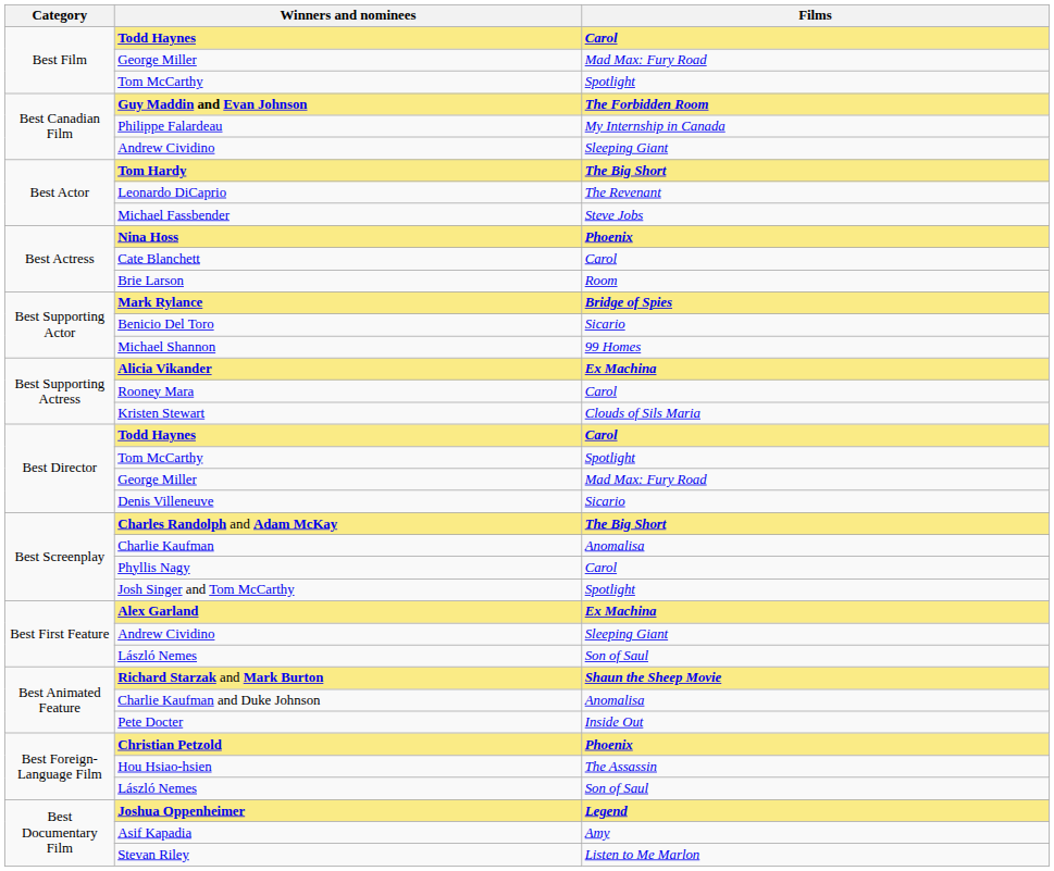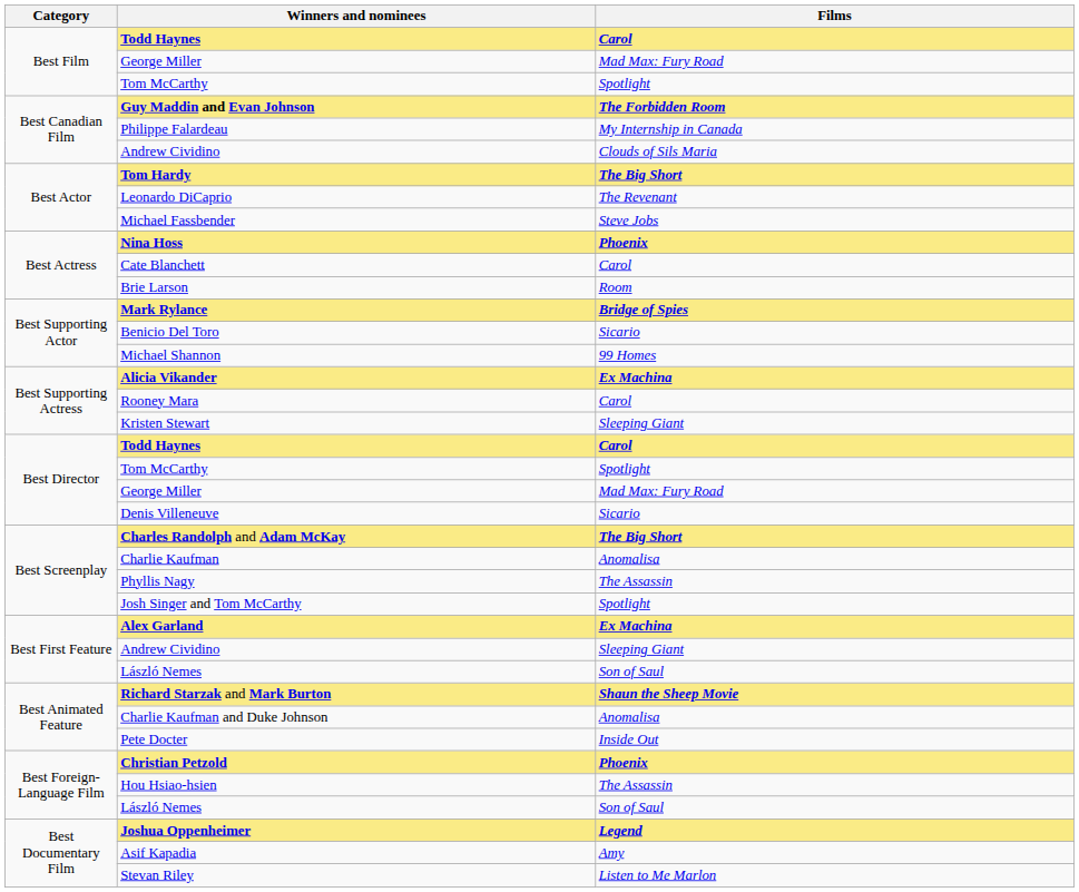Best Canadian Film / Andrew Cividino | Films: Sleeping Giant -> Clouds of Sils Maria
Kristen Stewart | Films: Clouds of Sils Maria -> Sleeping Giant
Phyllis Nagy | Films: Carol -> The Assassin
